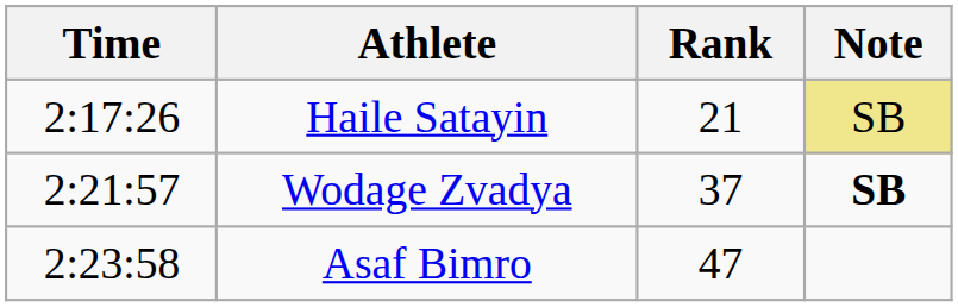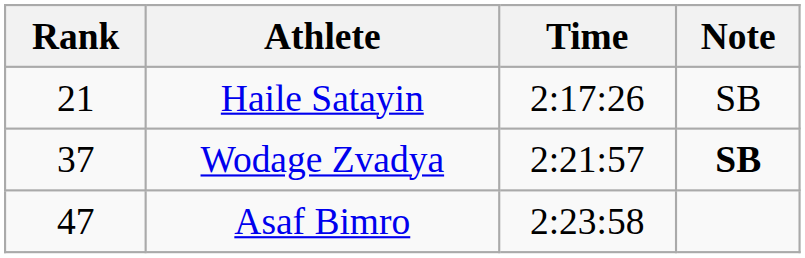columns swapped: Rank <-> Time
Haile Satayin | Note: khaki background -> no background
